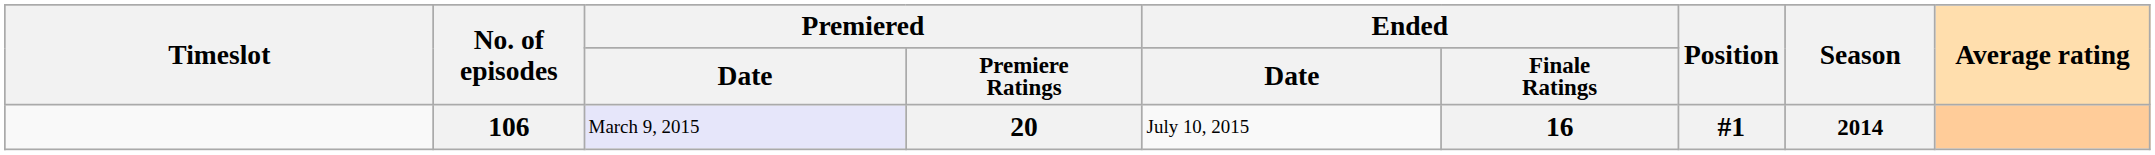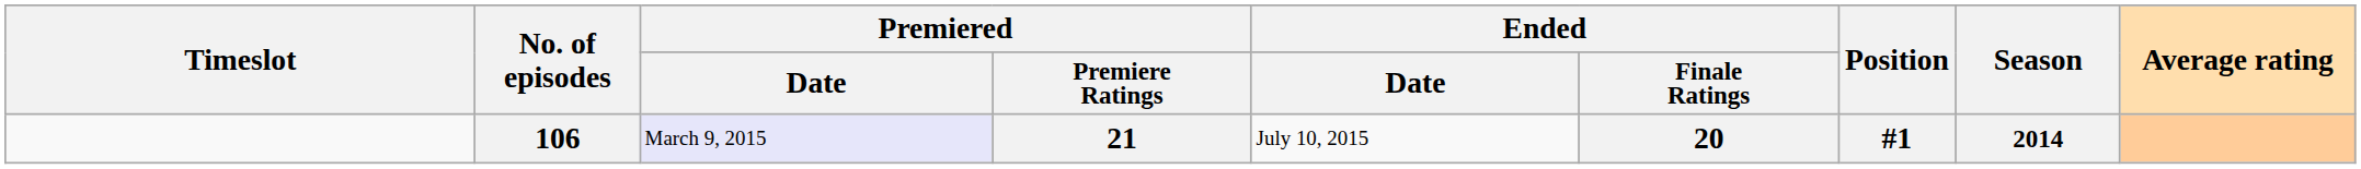106 | Premiered / Premiere Ratings: 20 -> 21
106 | Ended / Finale Ratings: 16 -> 20
